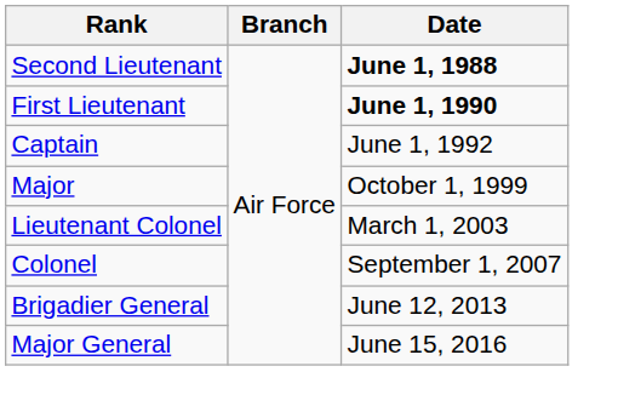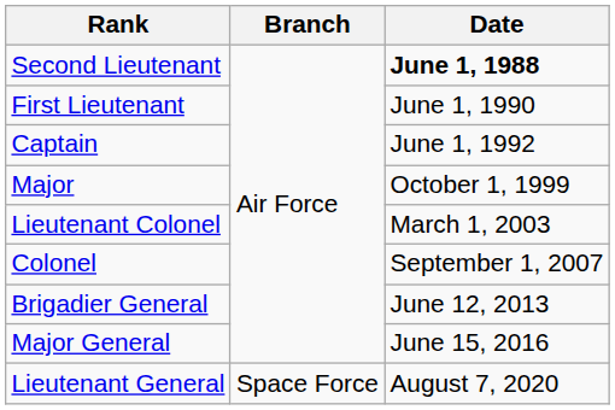First Lieutenant | Date: bold -> normal
+ row: Lieutenant General | Space Force | August 7, 2020
